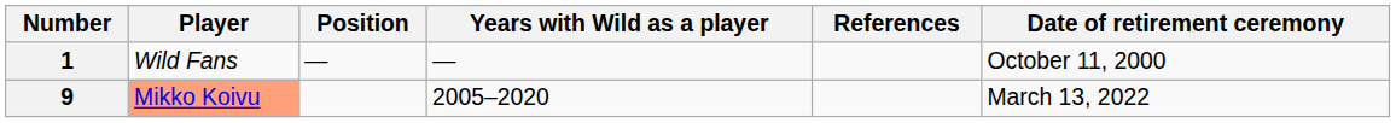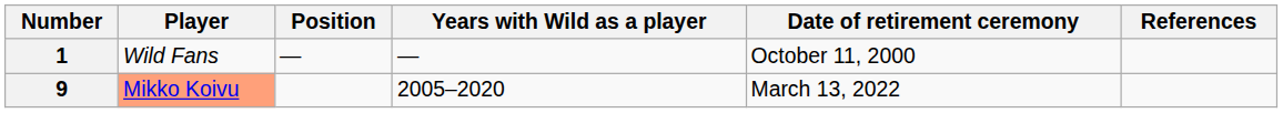columns swapped: Date of retirement ceremony <-> References
